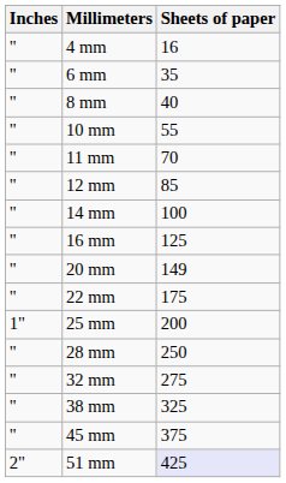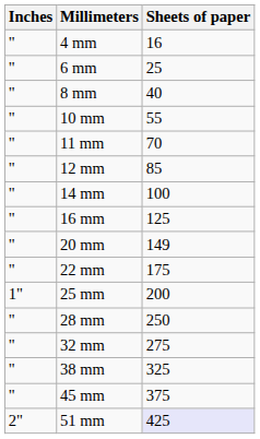6 mm | Sheets of paper: 35 -> 25
